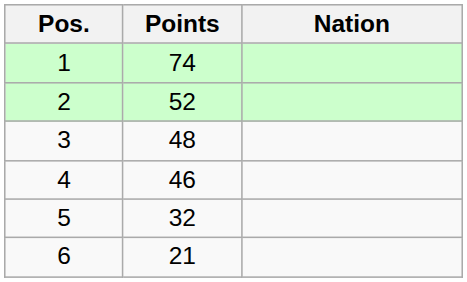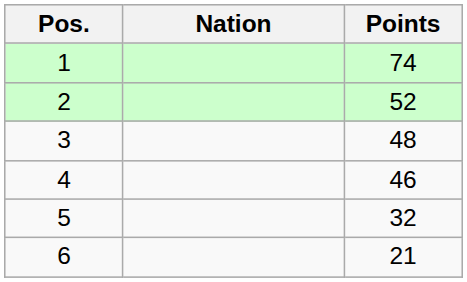columns swapped: Nation <-> Points
